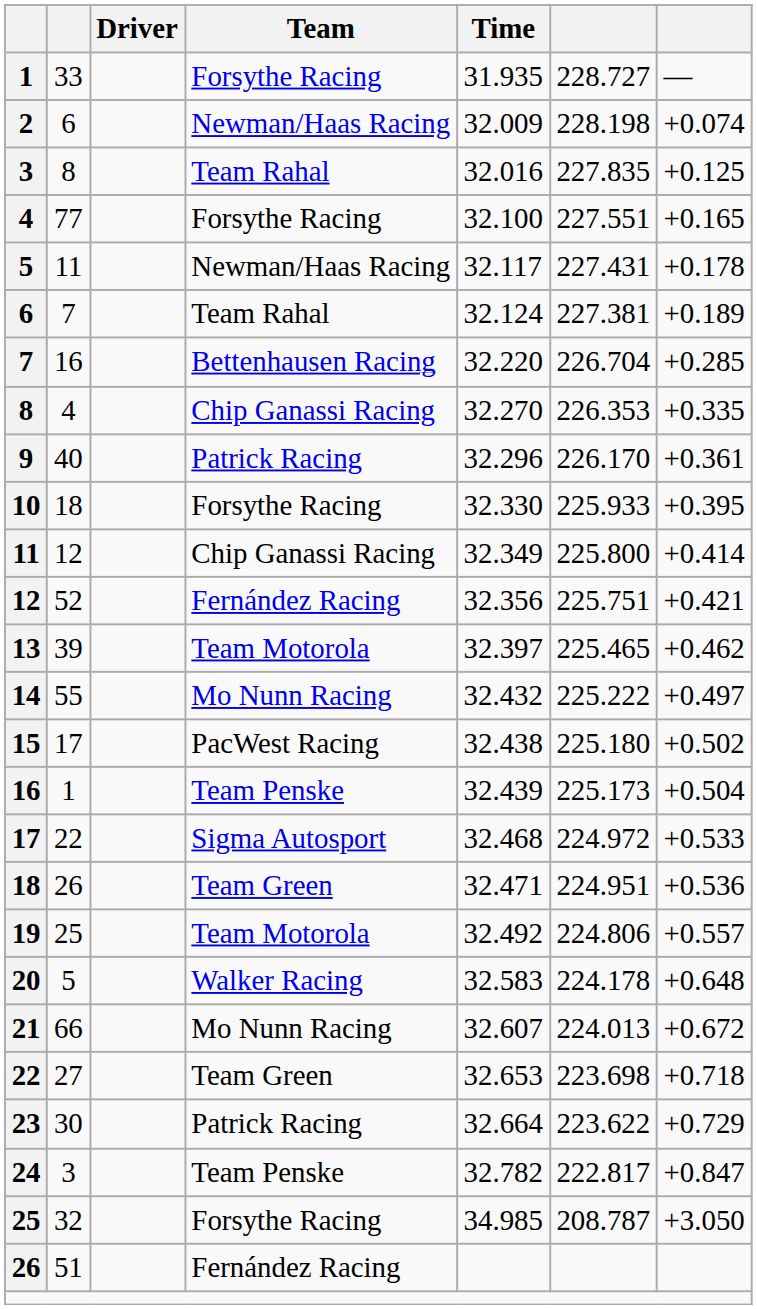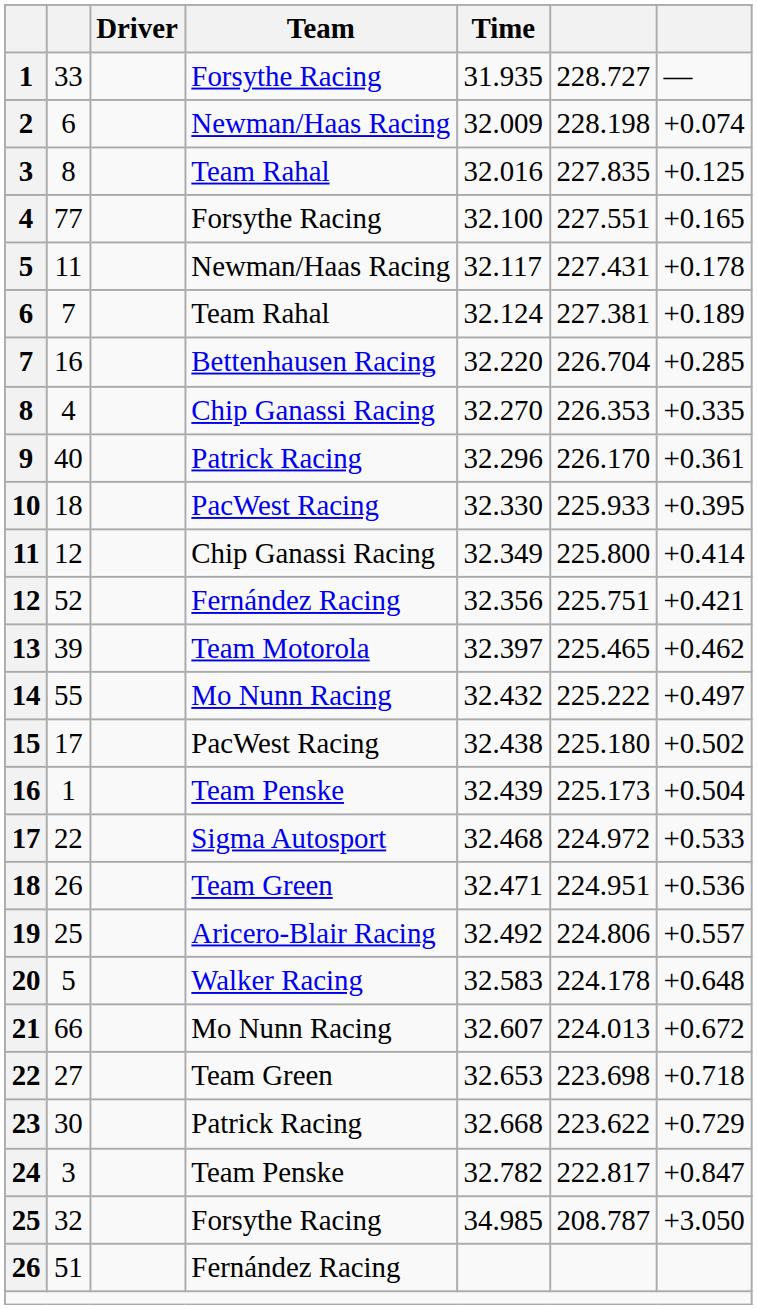10 | Team: Forsythe Racing -> PacWest Racing
19 | Team: Team Motorola -> Aricero-Blair Racing
23 | Time: 32.664 -> 32.668
